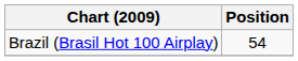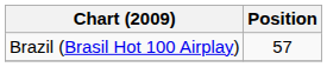Brazil (Brasil Hot 100 Airplay) | Position: 54 -> 57
